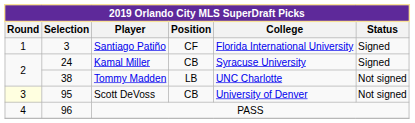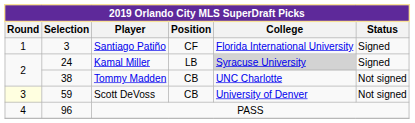Kamal Miller | Position: CB -> LB
Kamal Miller | College: no background -> lightgrey background
Tommy Madden | Position: LB -> CB
Scott DeVoss | Selection: 95 -> 59
